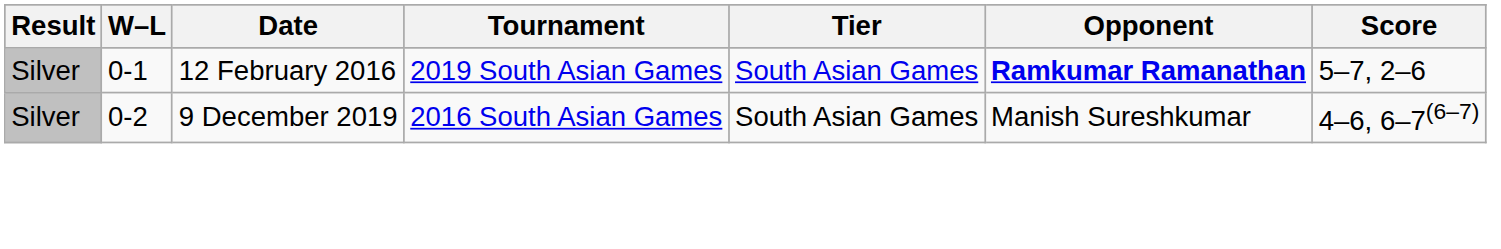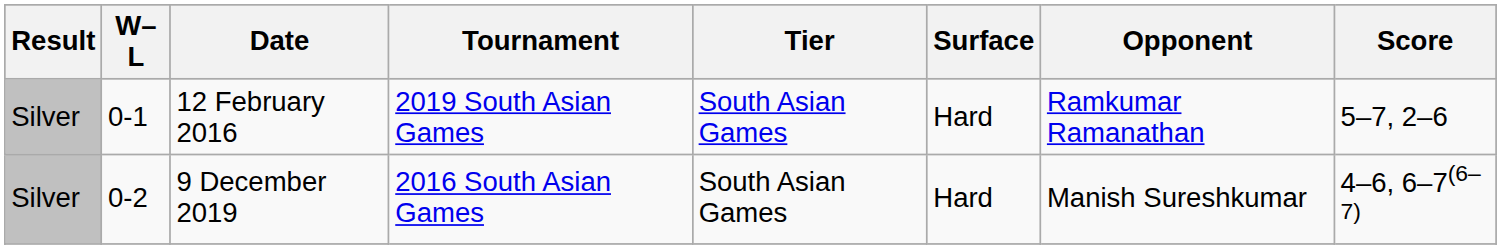+ column: Surface | Hard | Hard
12 February 2016 | Opponent: bold -> normal
